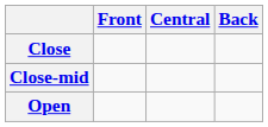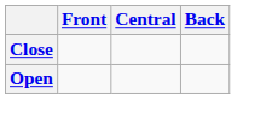- row: Close-mid
